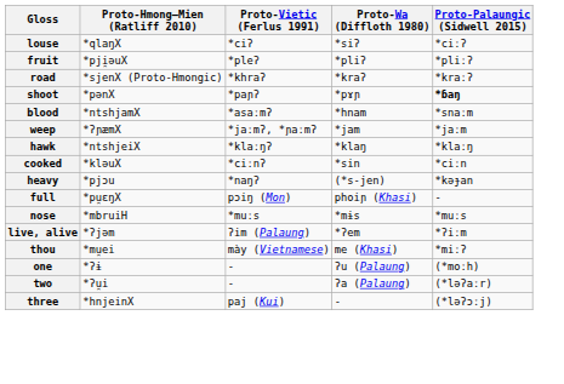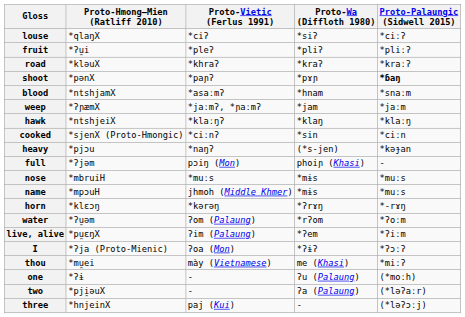fruit | Proto-Hmong–Mien (Ratliff 2010): *pji̯əuX -> *ʔu̯i
road | Proto-Hmong–Mien (Ratliff 2010): *sjenX (Proto-Hmongic) -> *kləuX
cooked | Proto-Hmong–Mien (Ratliff 2010): *kləuX -> *sjenX (Proto-Hmongic)
full | Proto-Hmong–Mien (Ratliff 2010): *pu̯ɛŋX -> *ʔjəm
+ row: name | *mpɔuH | jhmoh (Middle Khmer) | *mɨs | *muːs
+ row: horn | *klɛɔŋ | *kərəŋ | *ʔrɤŋ | *-rɤŋ
+ row: water | *ʔu̯əm | ʔom (Palaung) | *rʔom | *ʔoːm
live, alive | Proto-Hmong–Mien (Ratliff 2010): *ʔjəm -> *pu̯ɛŋX
+ row: I | *ʔja (Proto-Mienic) | ʔoa (Mon) | *ʔɨʔ | *ʔɔːʔ
two | Proto-Hmong–Mien (Ratliff 2010): *ʔu̯i -> *pji̯əuX
